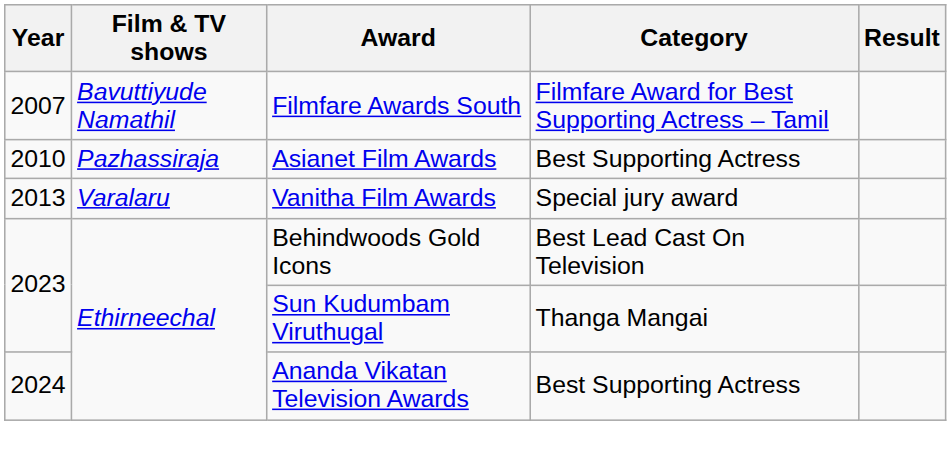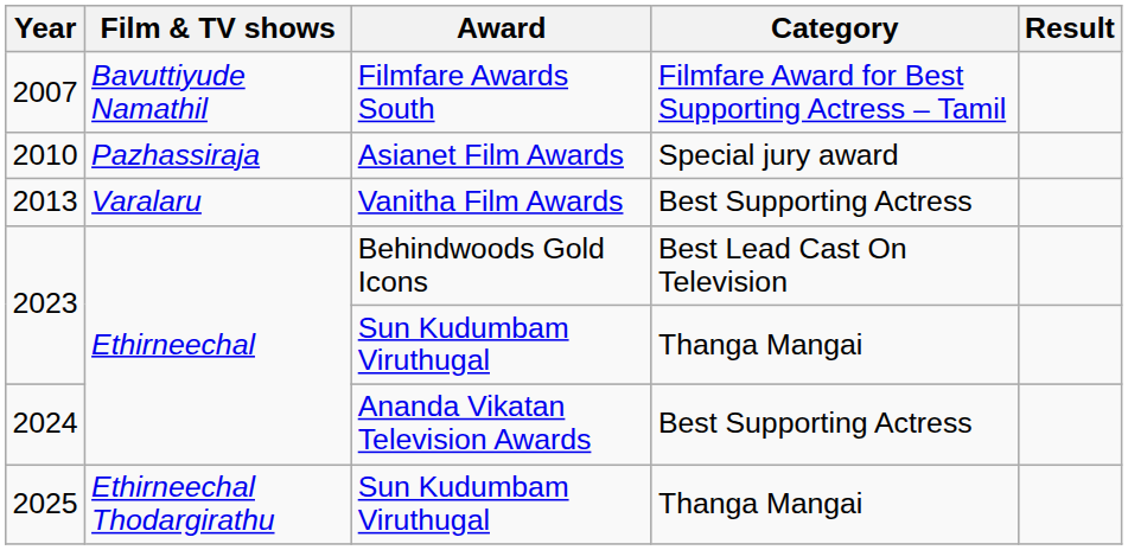2010 | Category: Best Supporting Actress -> Special jury award
2013 | Category: Special jury award -> Best Supporting Actress
+ row: 2025 | Ethirneechal Thodargirathu | Sun Kudumbam Viruthugal | Thanga Mangai
